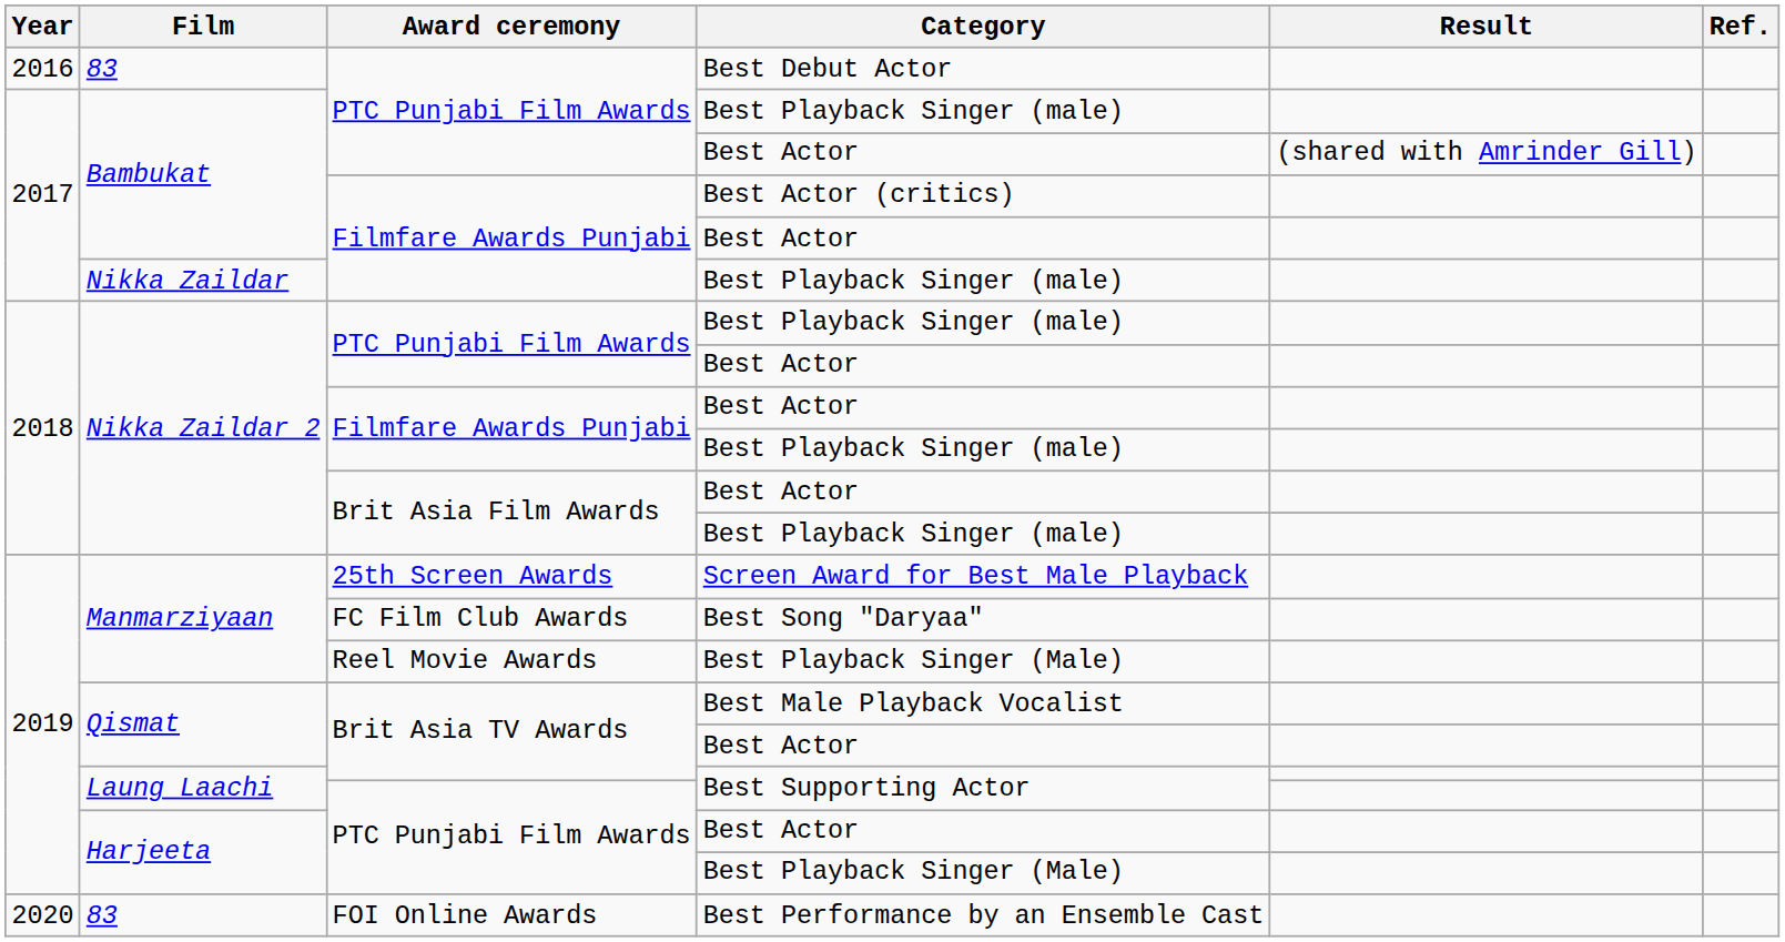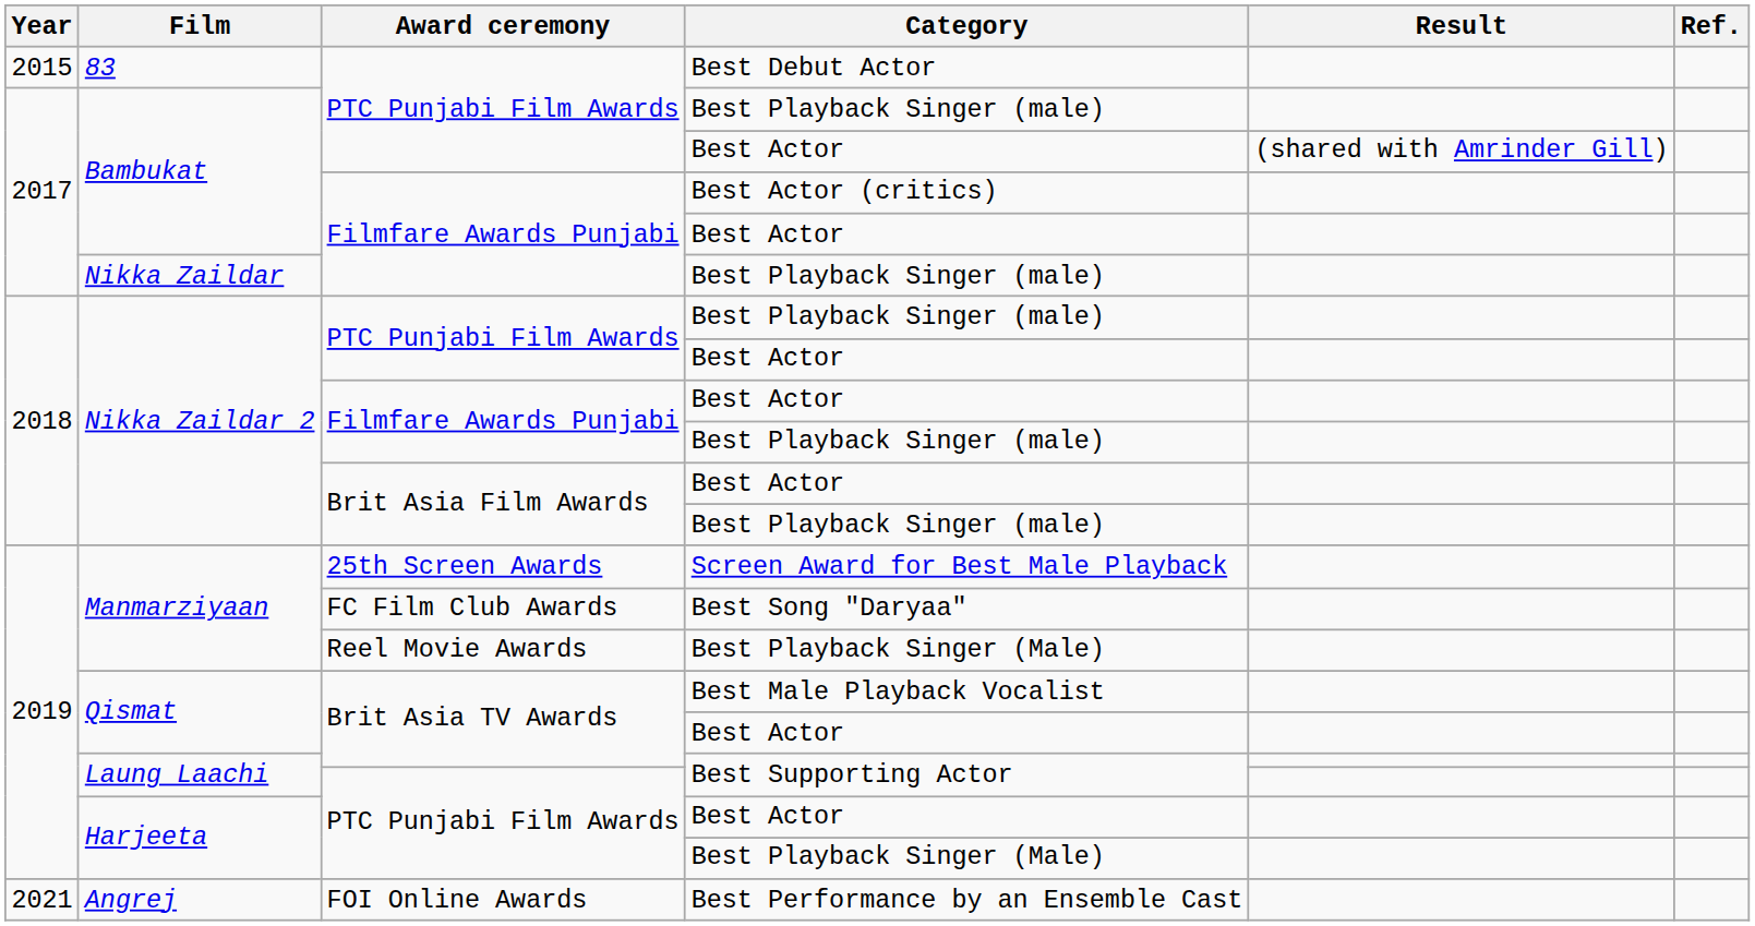Best Debut Actor | Year: 2016 -> 2015
Best Performance by an Ensemble Cast | Year: 2020 -> 2021
Best Performance by an Ensemble Cast | Film: 83 -> Angrej
